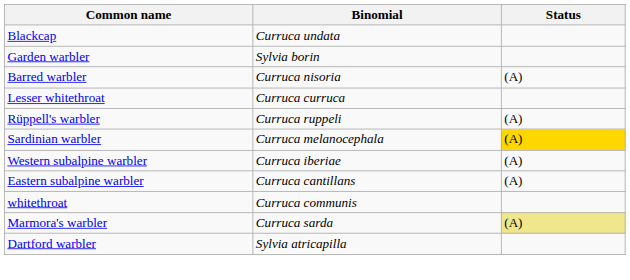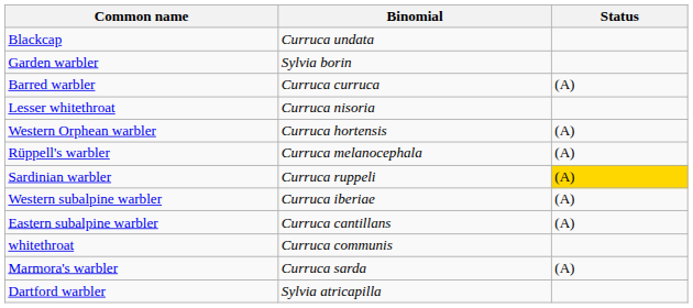Barred warbler | Binomial: Curruca nisoria -> Curruca curruca
Lesser whitethroat | Binomial: Curruca curruca -> Curruca nisoria
+ row: Western Orphean warbler | Curruca hortensis | (A)
Rüppell's warbler | Binomial: Curruca ruppeli -> Curruca melanocephala
Sardinian warbler | Binomial: Curruca melanocephala -> Curruca ruppeli
Marmora's warbler | Status: khaki background -> no background
